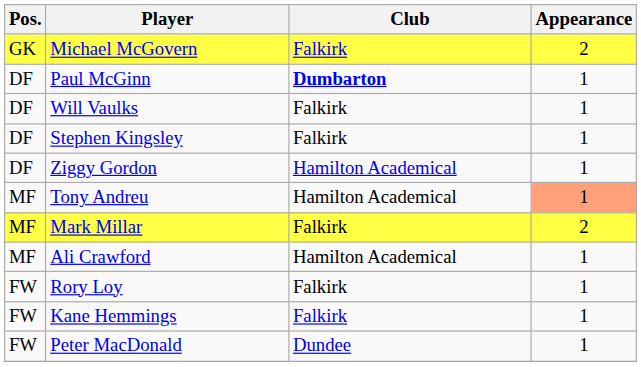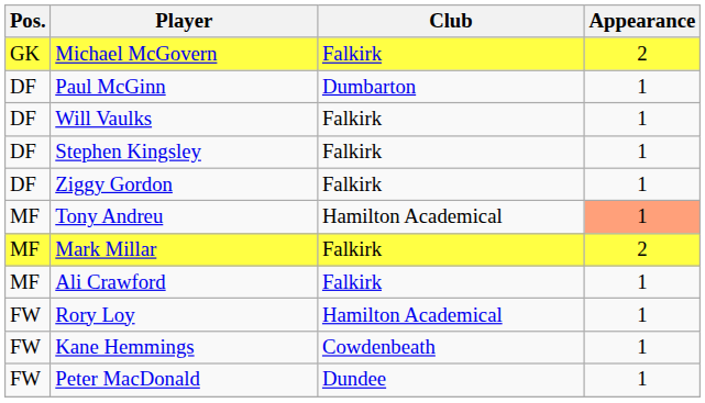Paul McGinn | Club: bold -> normal
Ziggy Gordon | Club: Hamilton Academical -> Falkirk
Ali Crawford | Club: Hamilton Academical -> Falkirk
Rory Loy | Club: Falkirk -> Hamilton Academical
Kane Hemmings | Club: Falkirk -> Cowdenbeath
